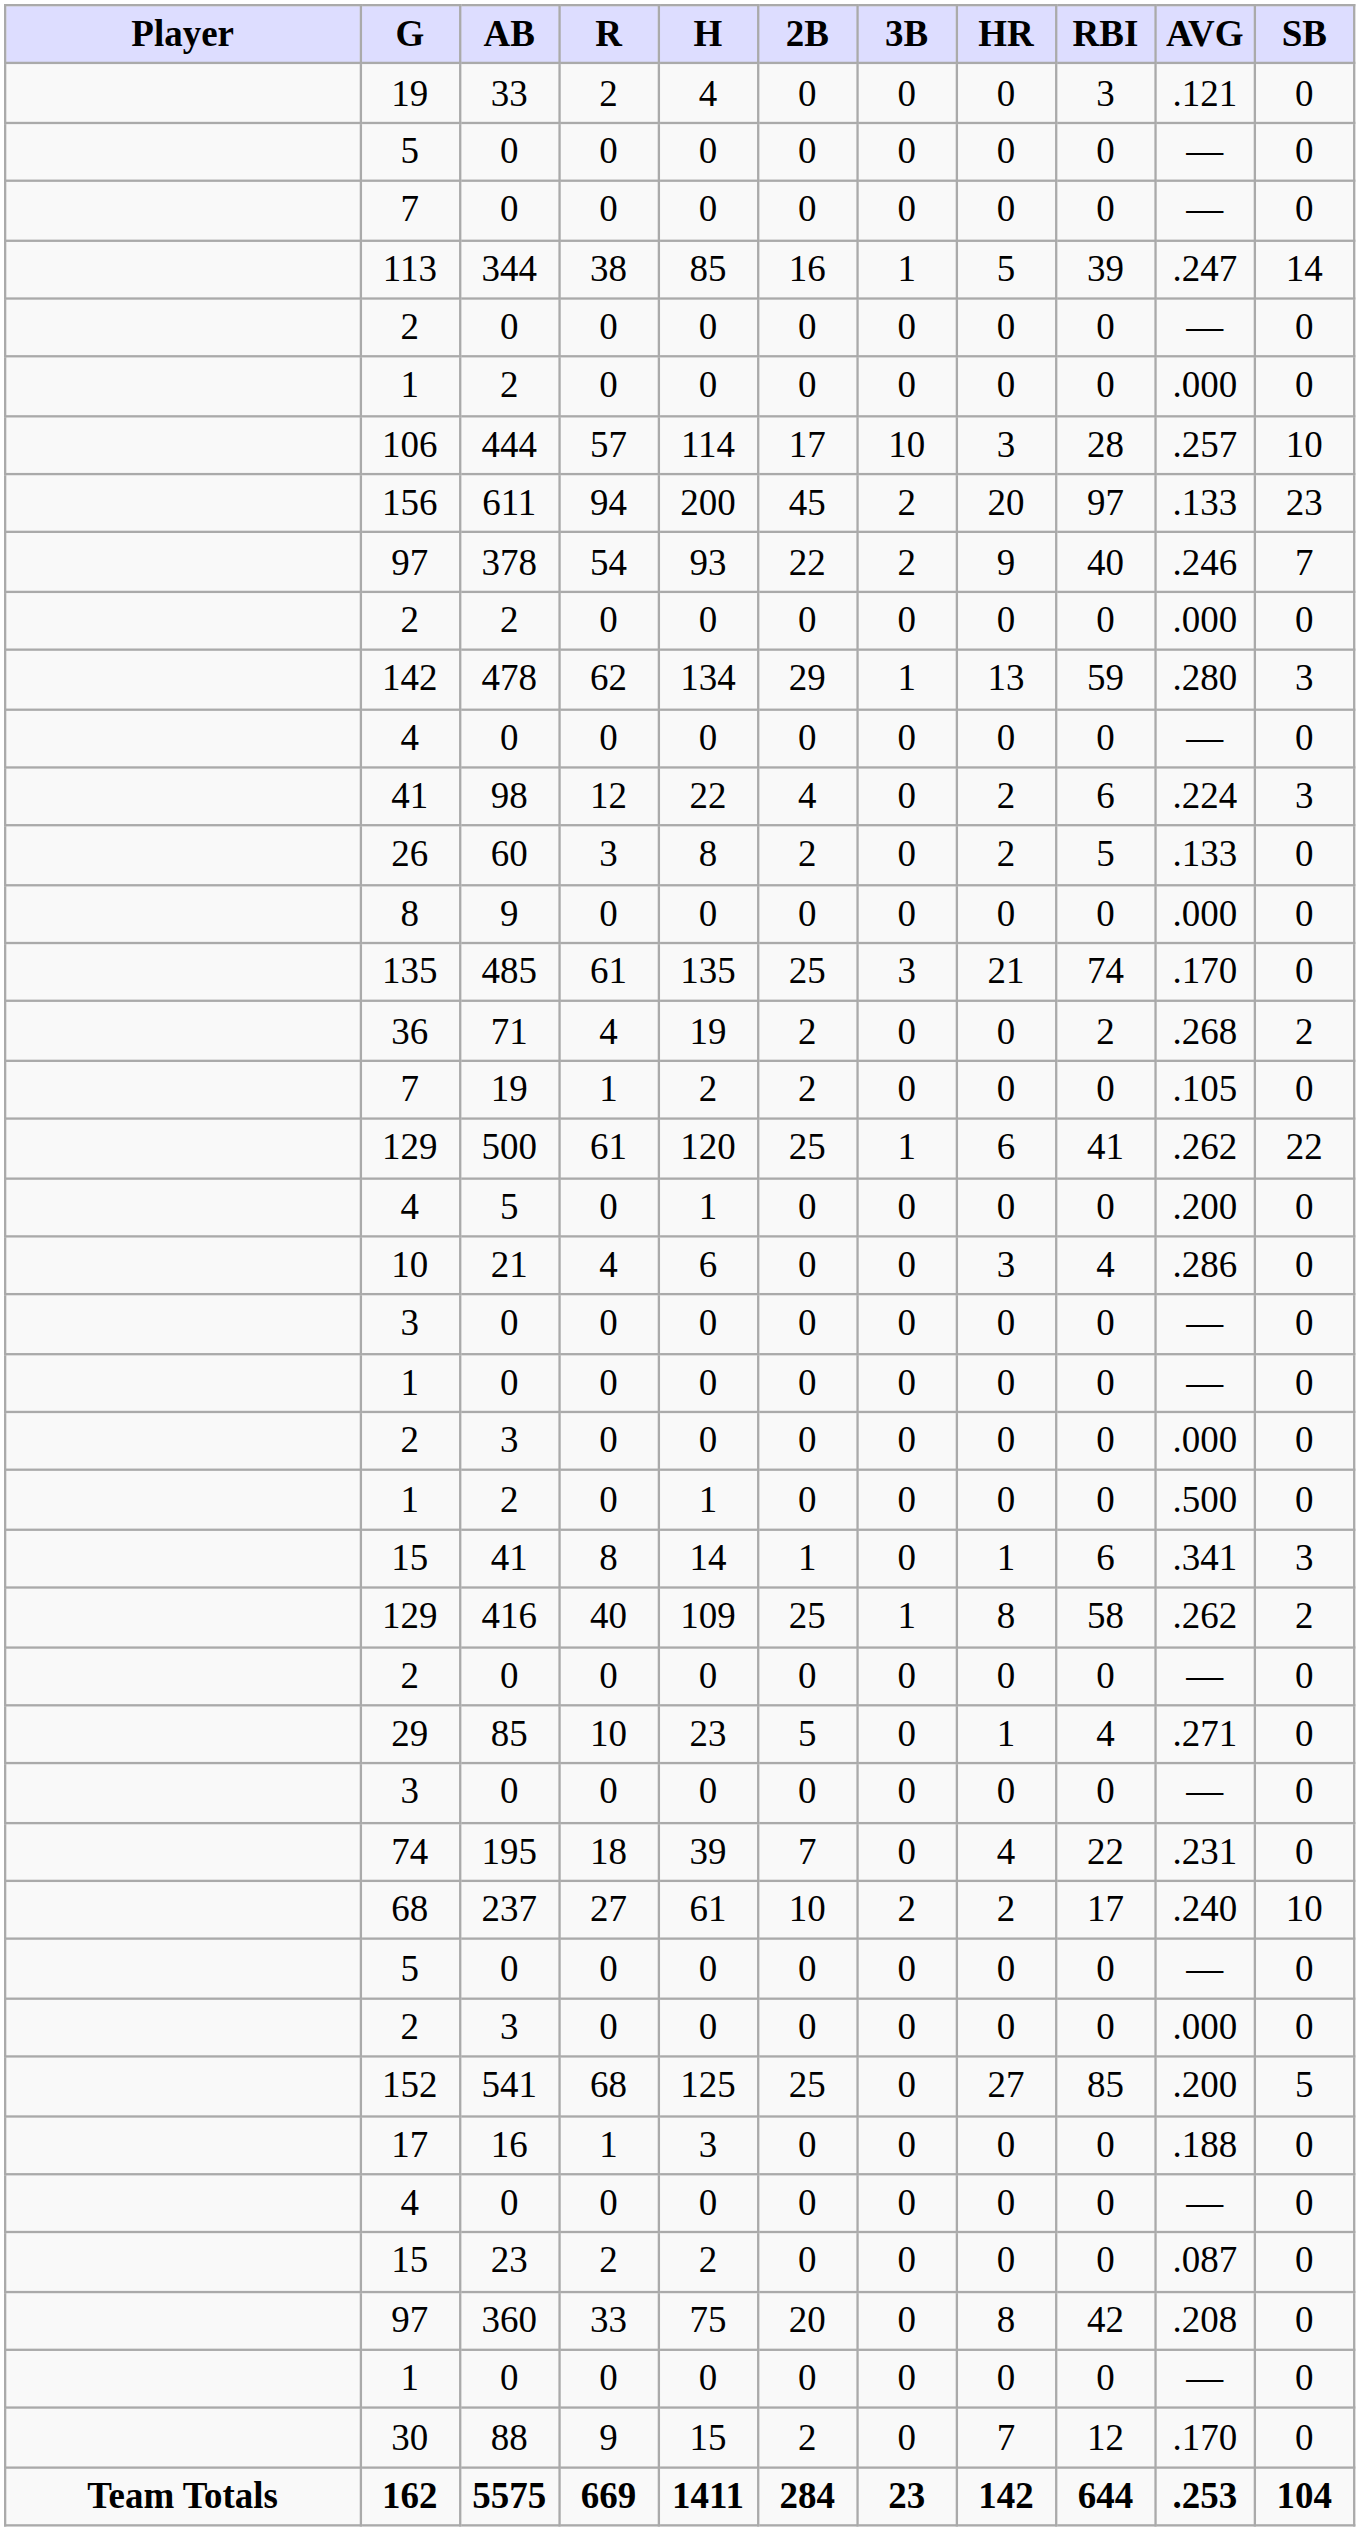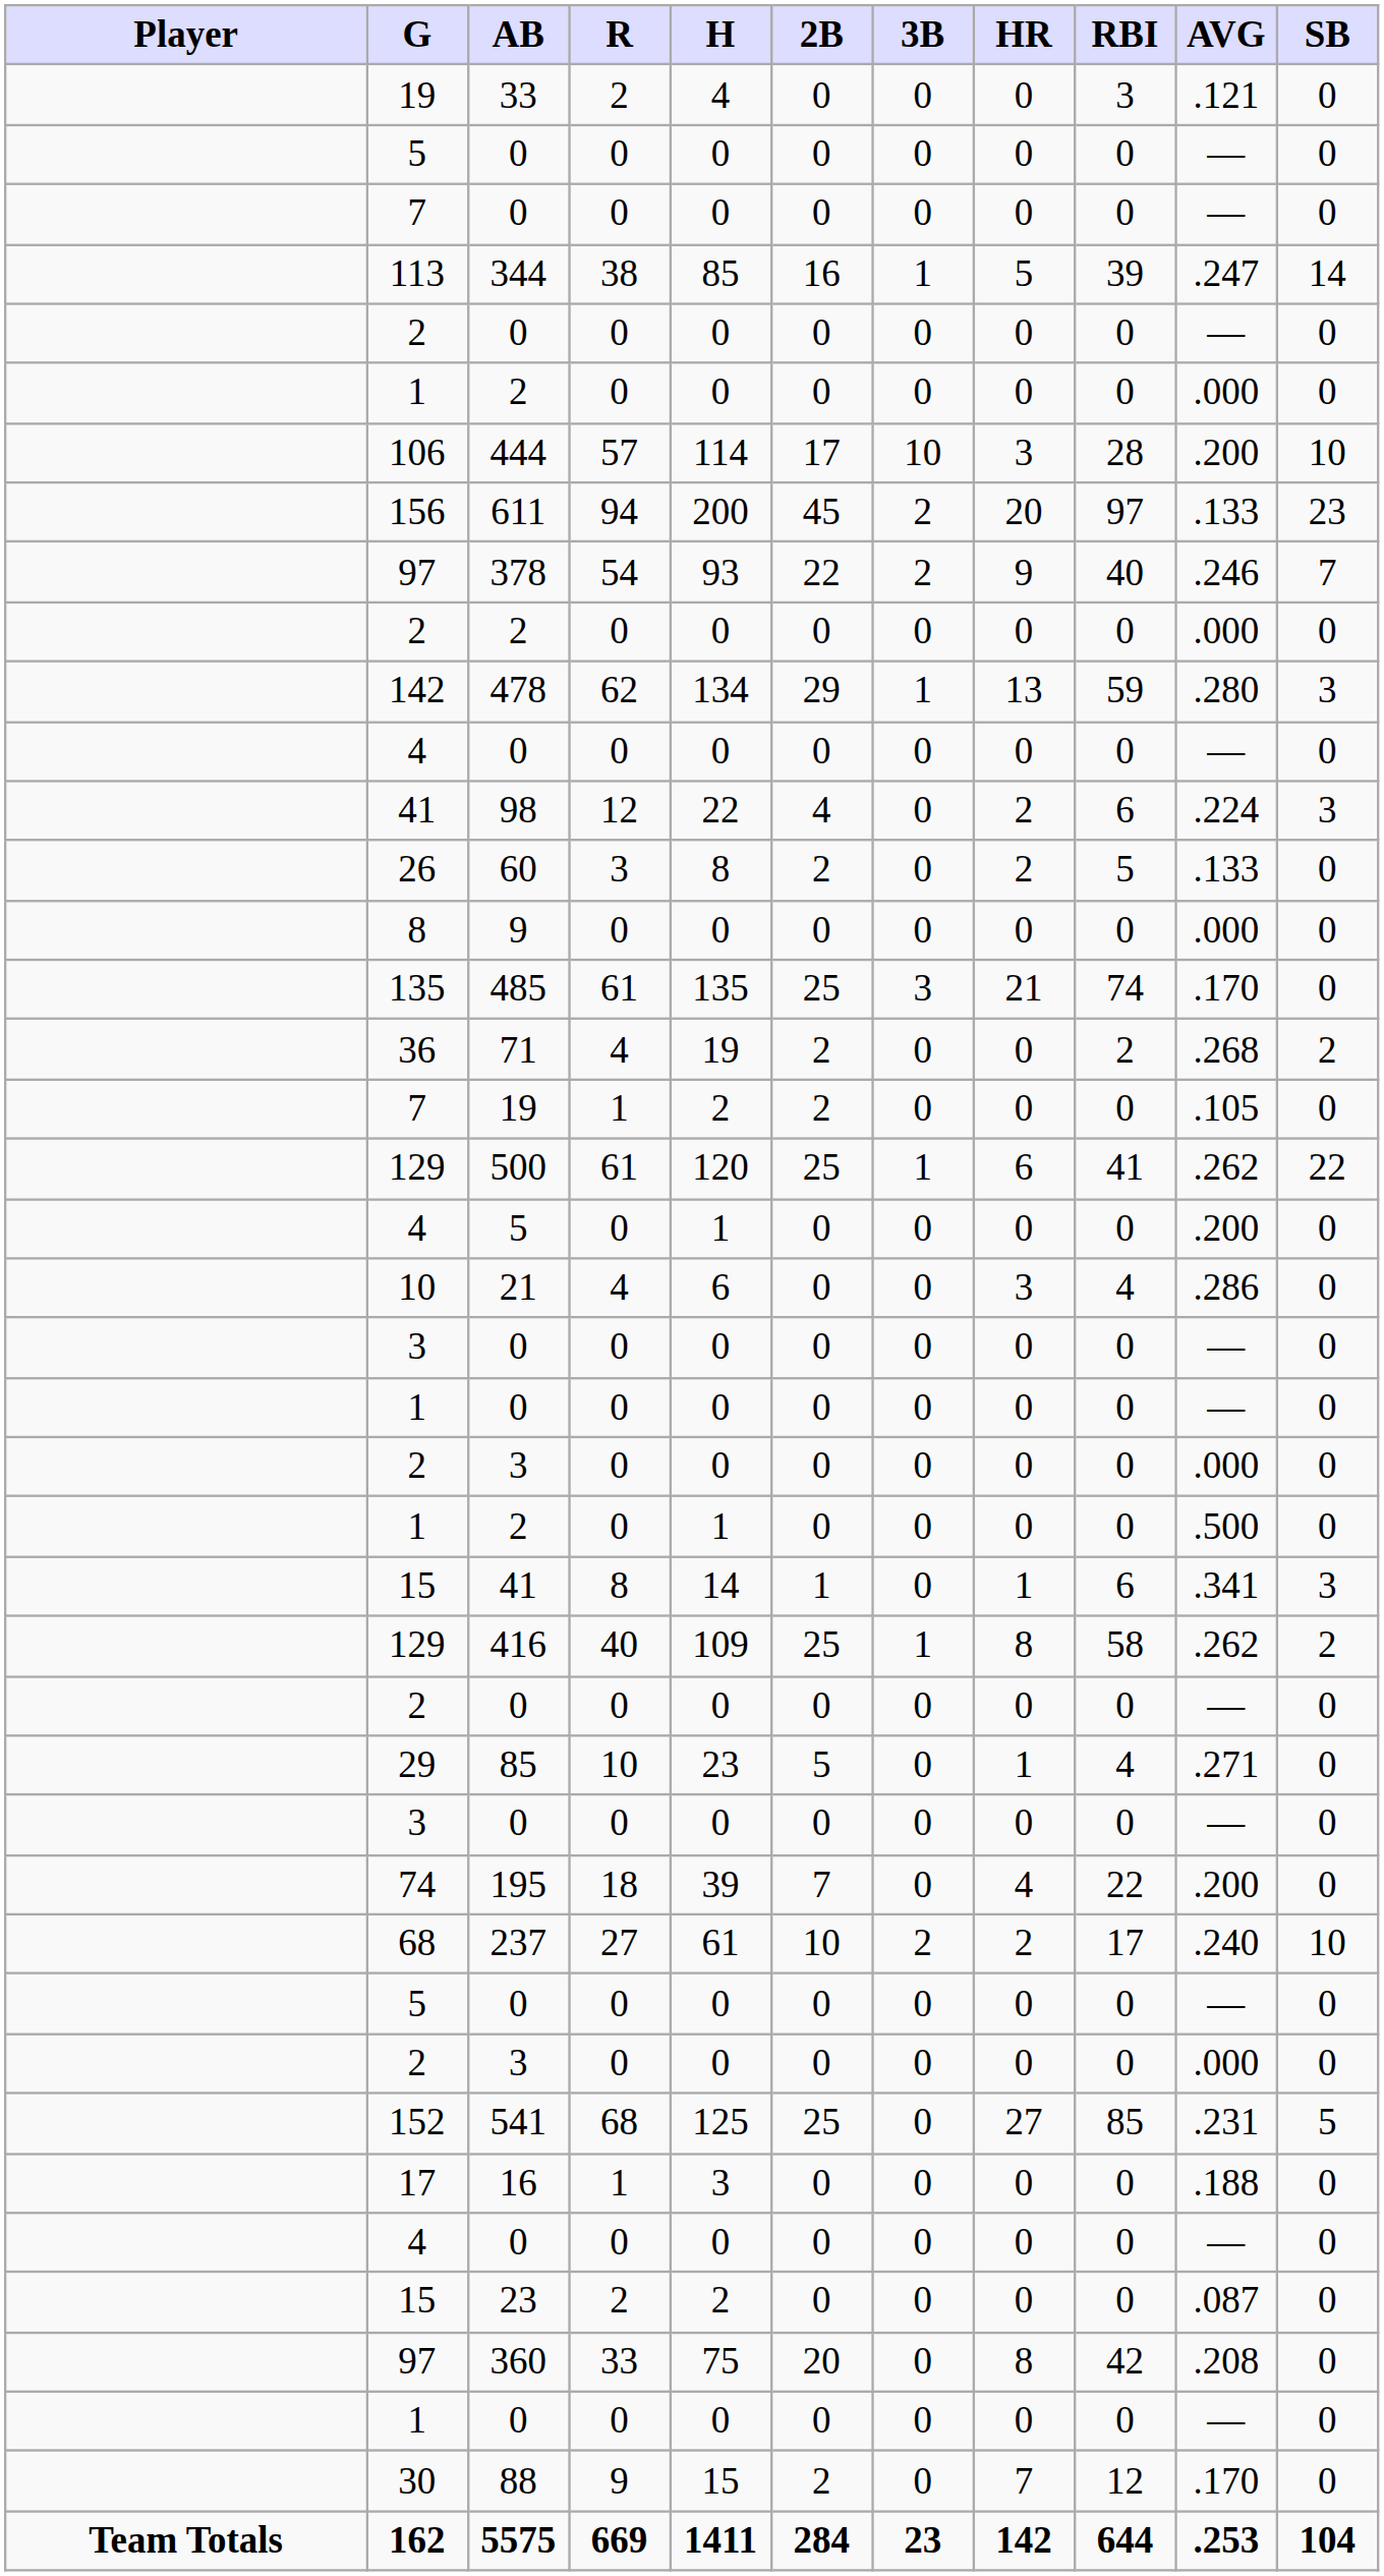444 | AVG: .257 -> .200
195 | AVG: .231 -> .200
541 | AVG: .200 -> .231
